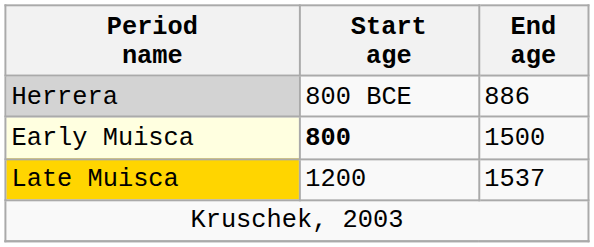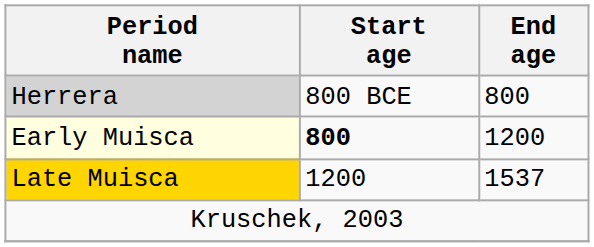Herrera | End age: 886 -> 800
Early Muisca | End age: 1500 -> 1200
